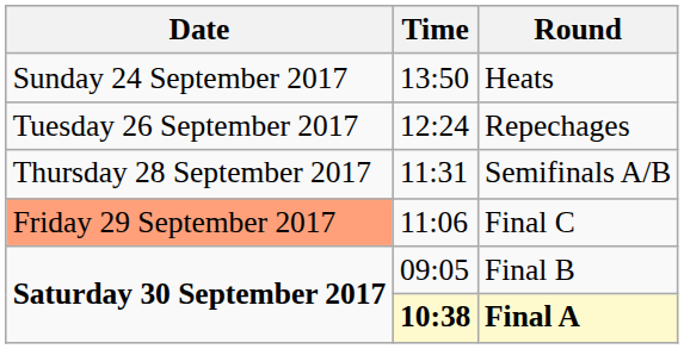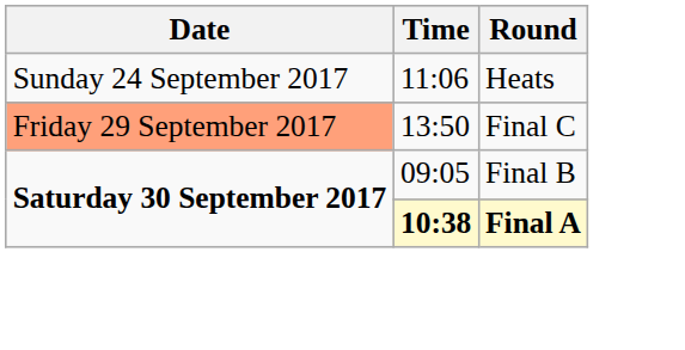Heats | Time: 13:50 -> 11:06
- row: Tuesday 26 September 2017 | 12:24 | Repechages
- row: Thursday 28 September 2017 | 11:31 | Semifinals A/B
Final C | Time: 11:06 -> 13:50
